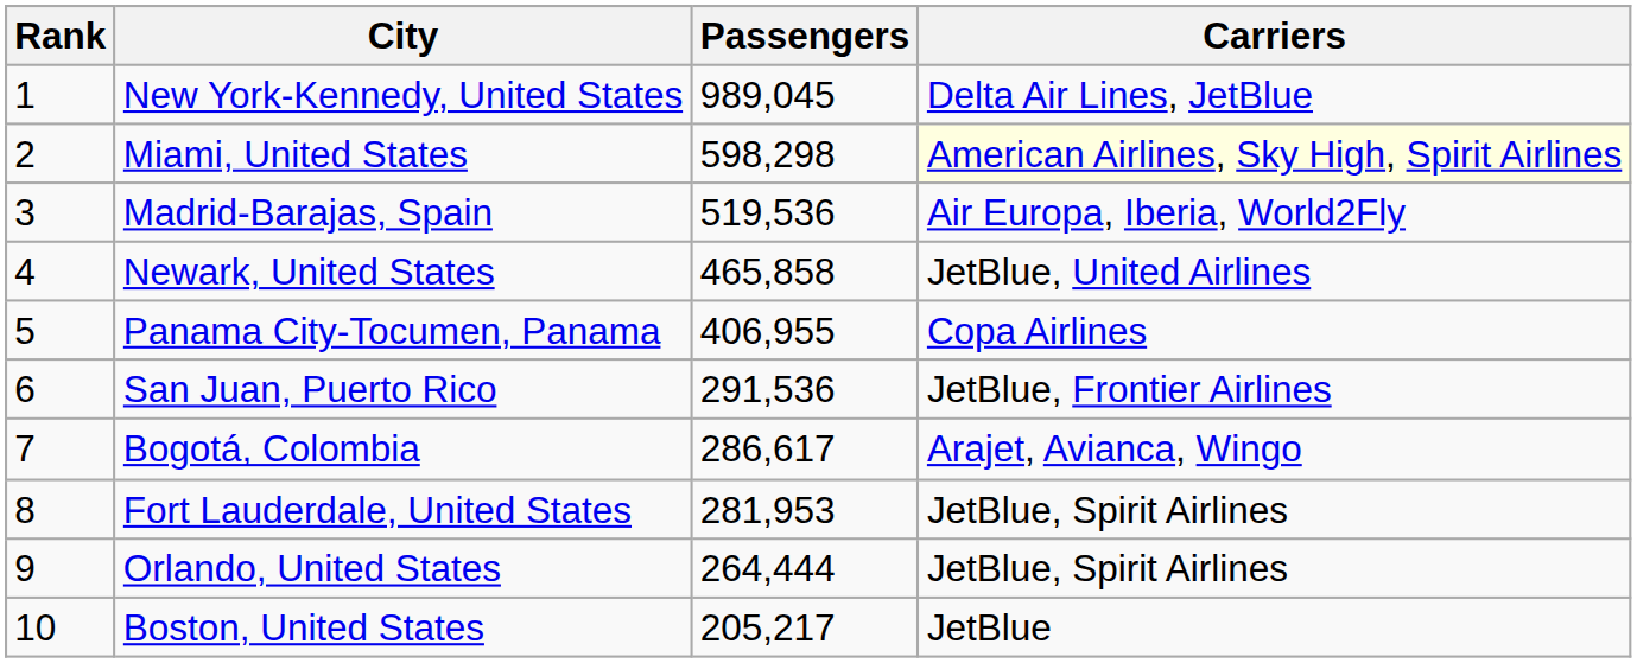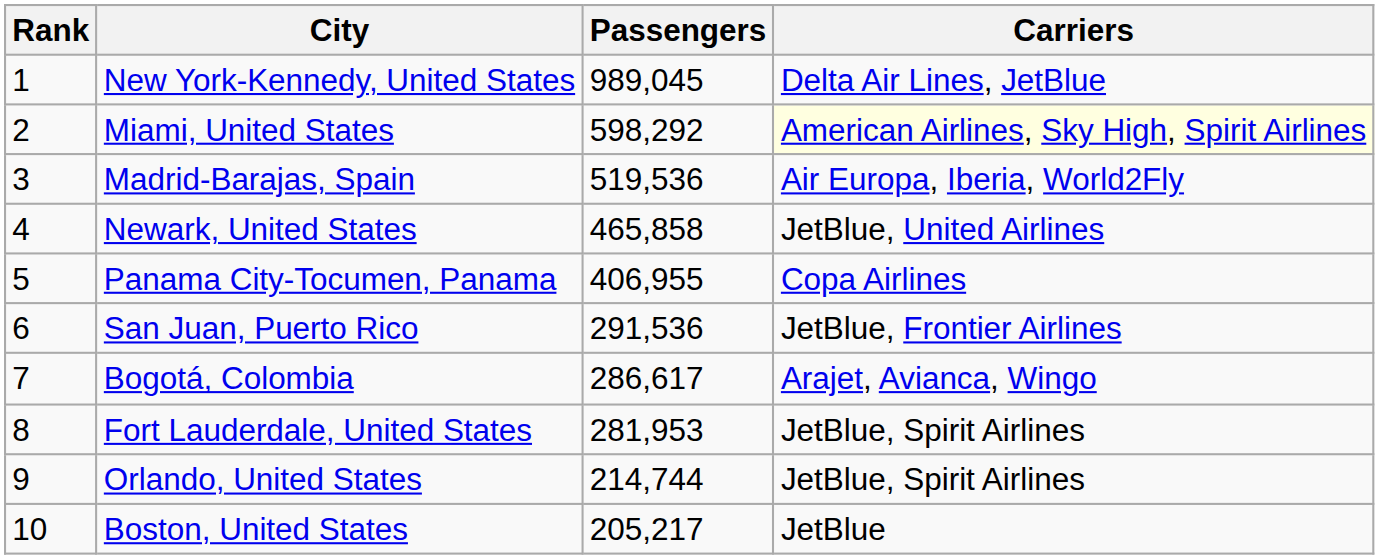Miami, United States | Passengers: 598,298 -> 598,292
Orlando, United States | Passengers: 264,444 -> 214,744
